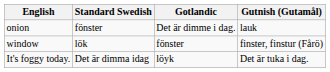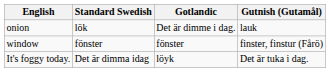onion | Standard Swedish: fönster -> lök
window | Standard Swedish: lök -> fönster
